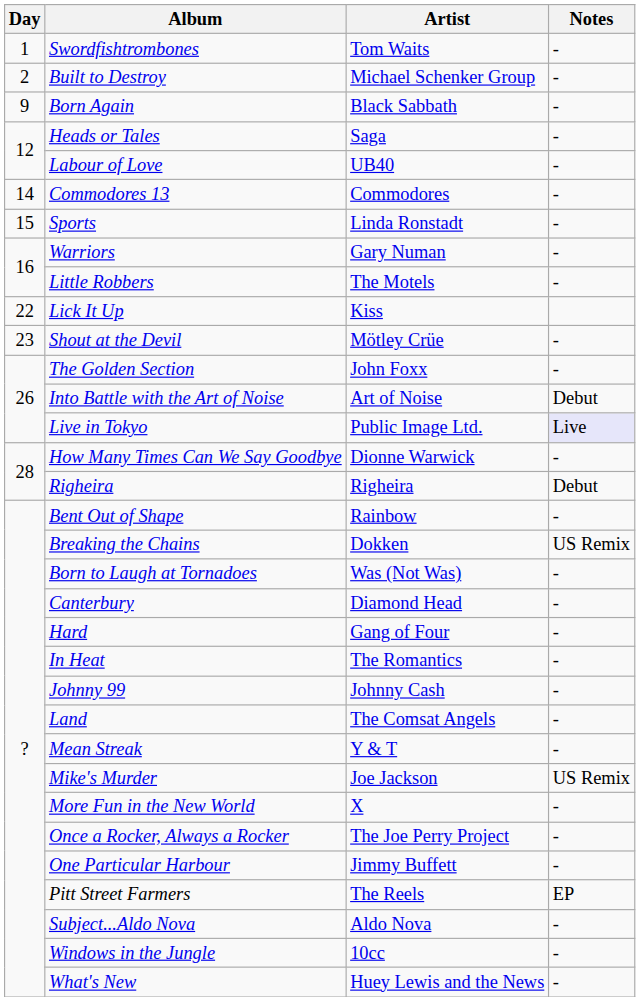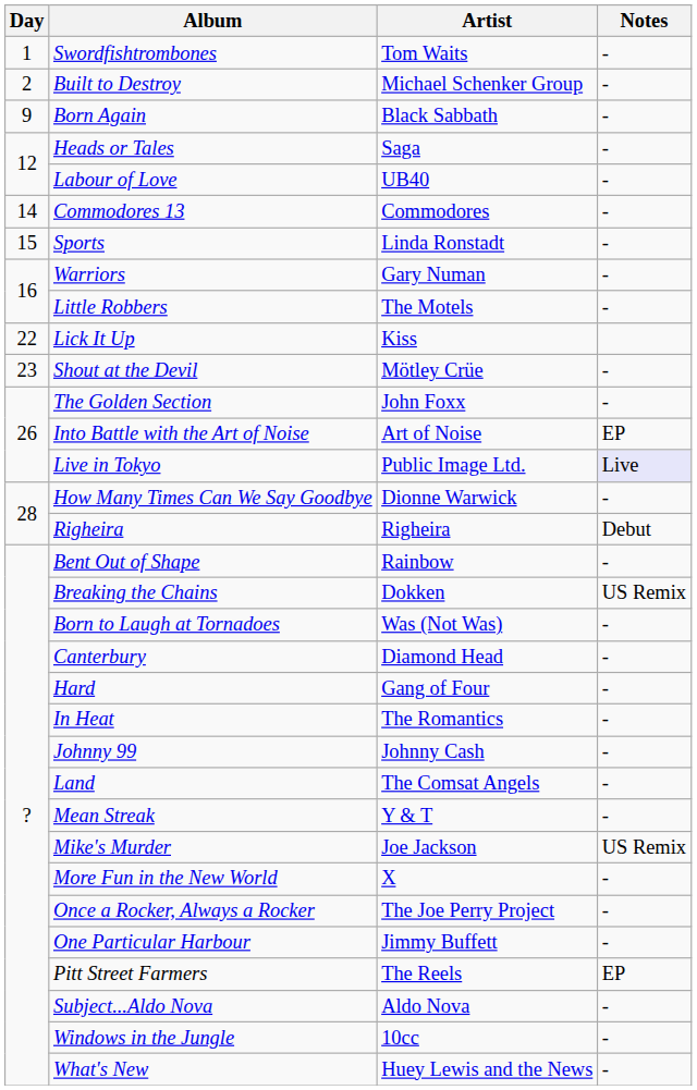Into Battle with the Art of Noise | Notes: Debut -> EP
